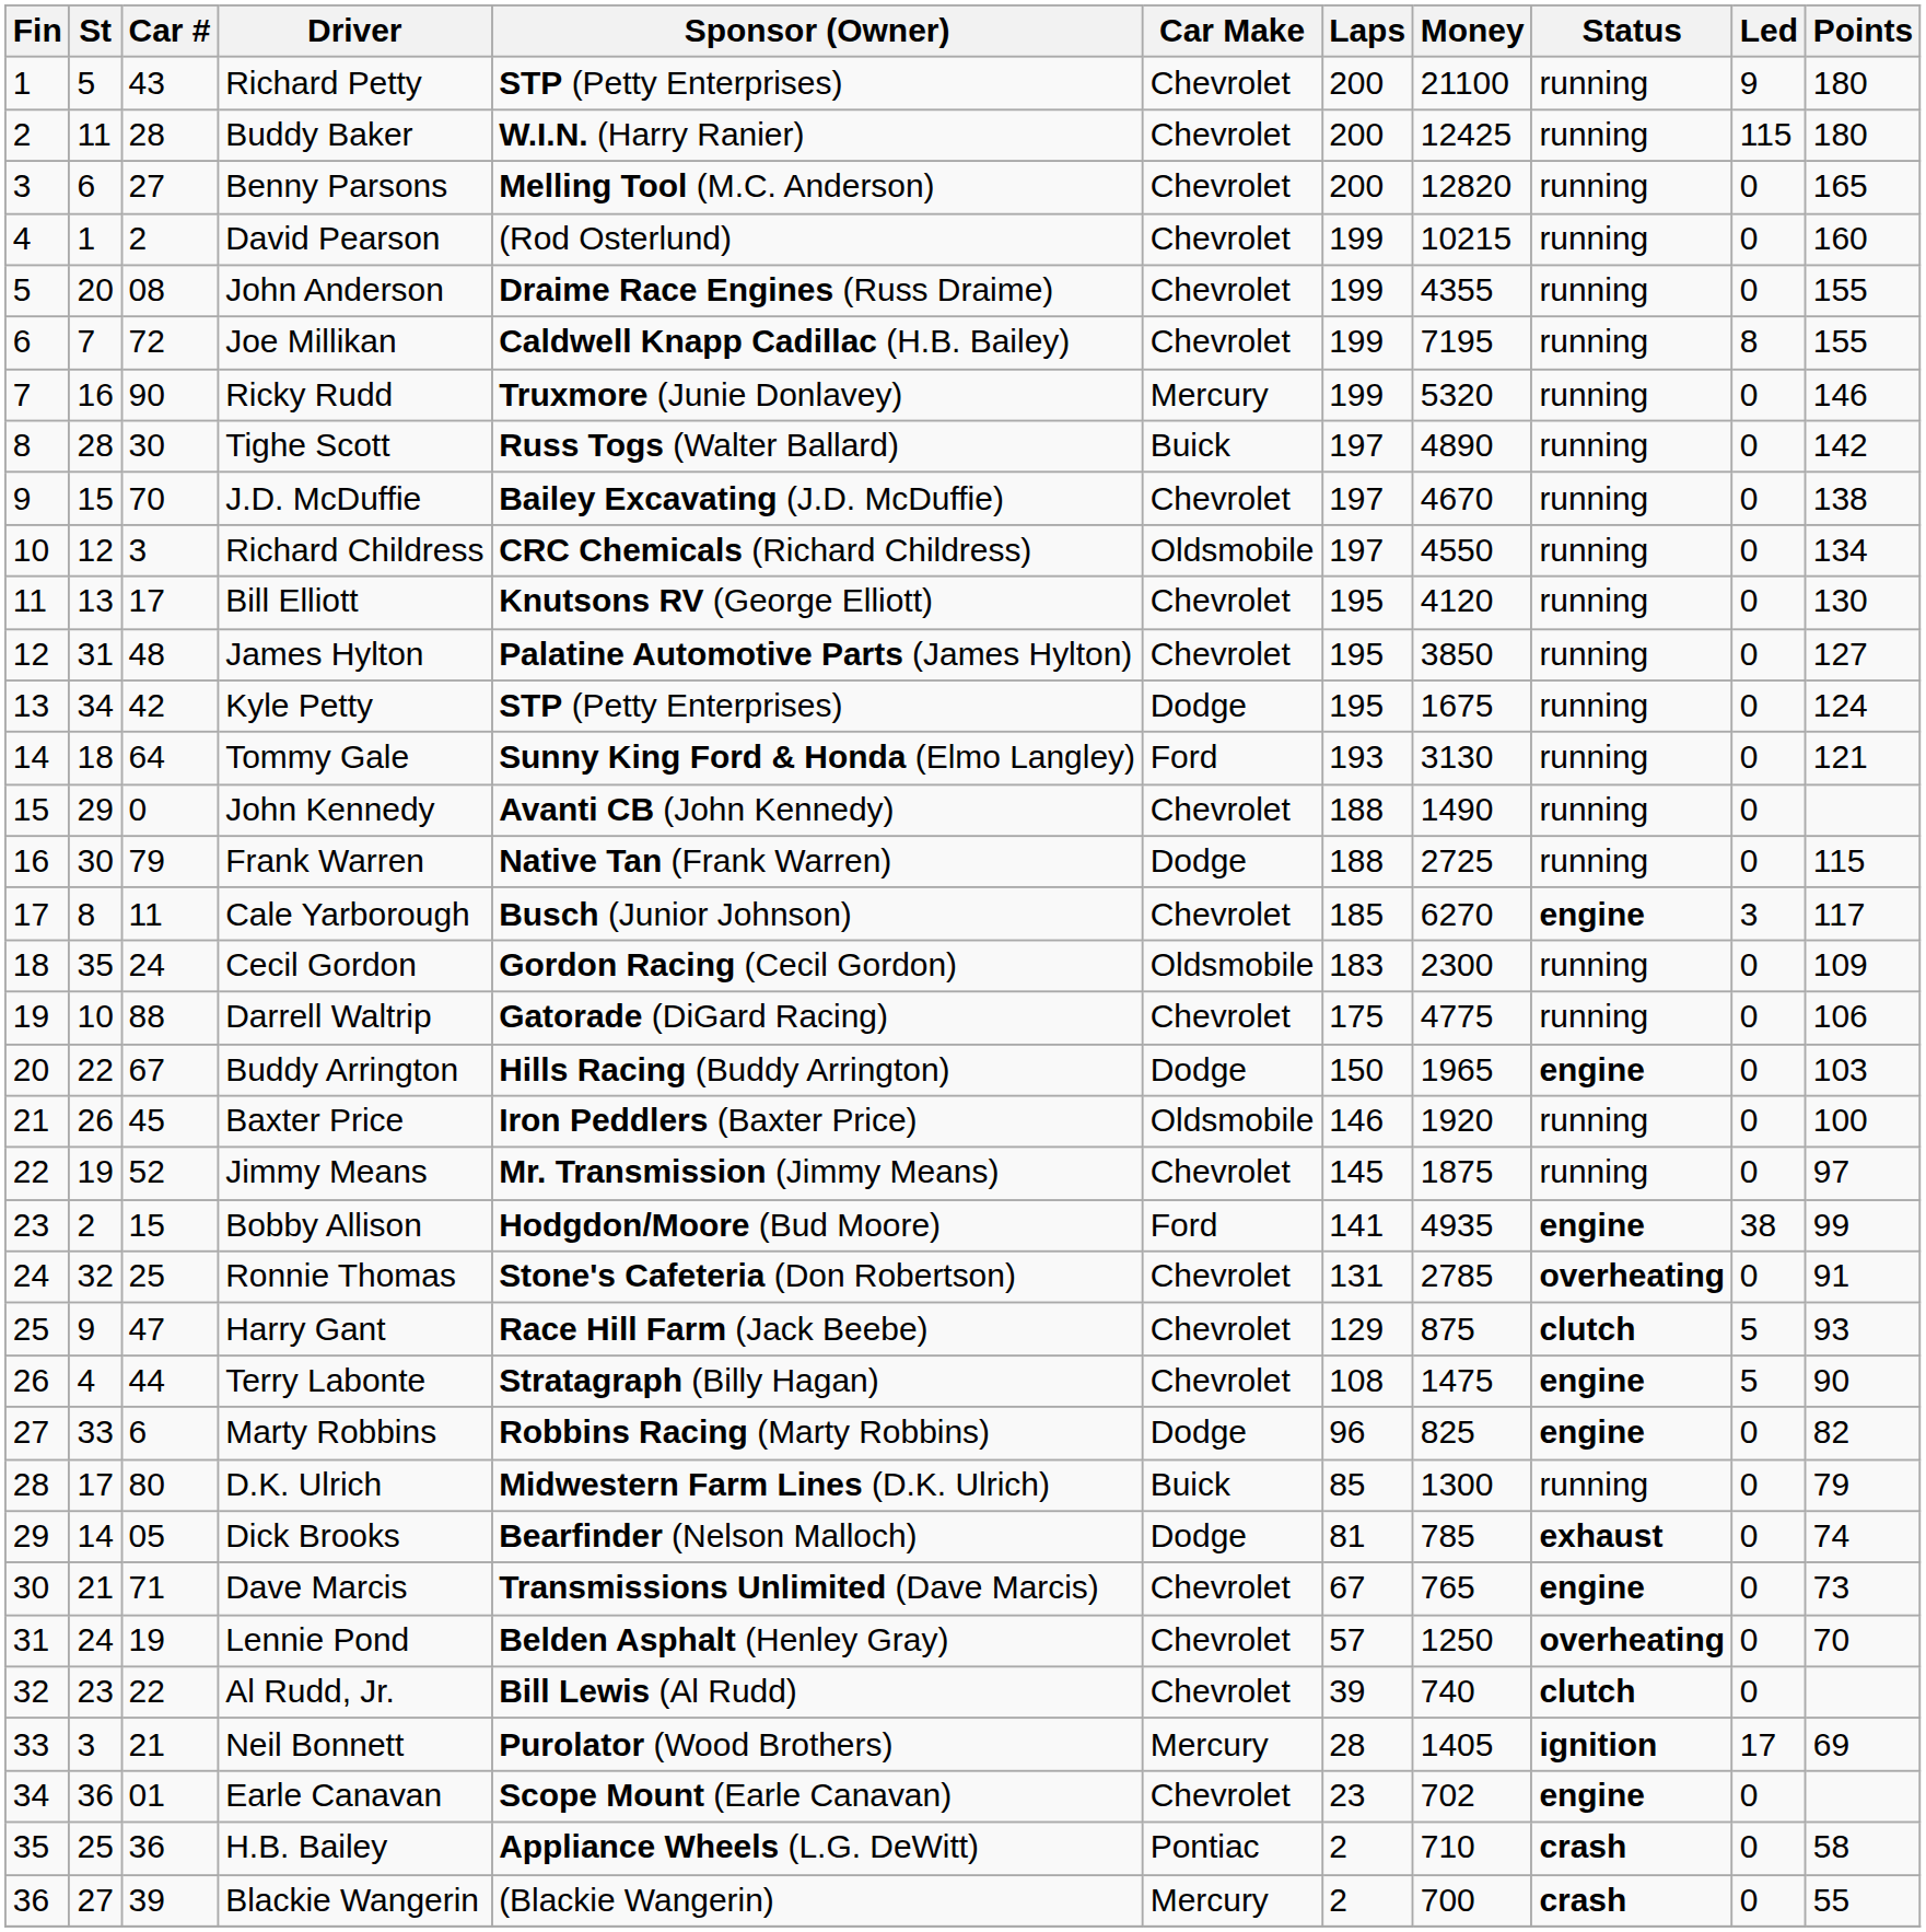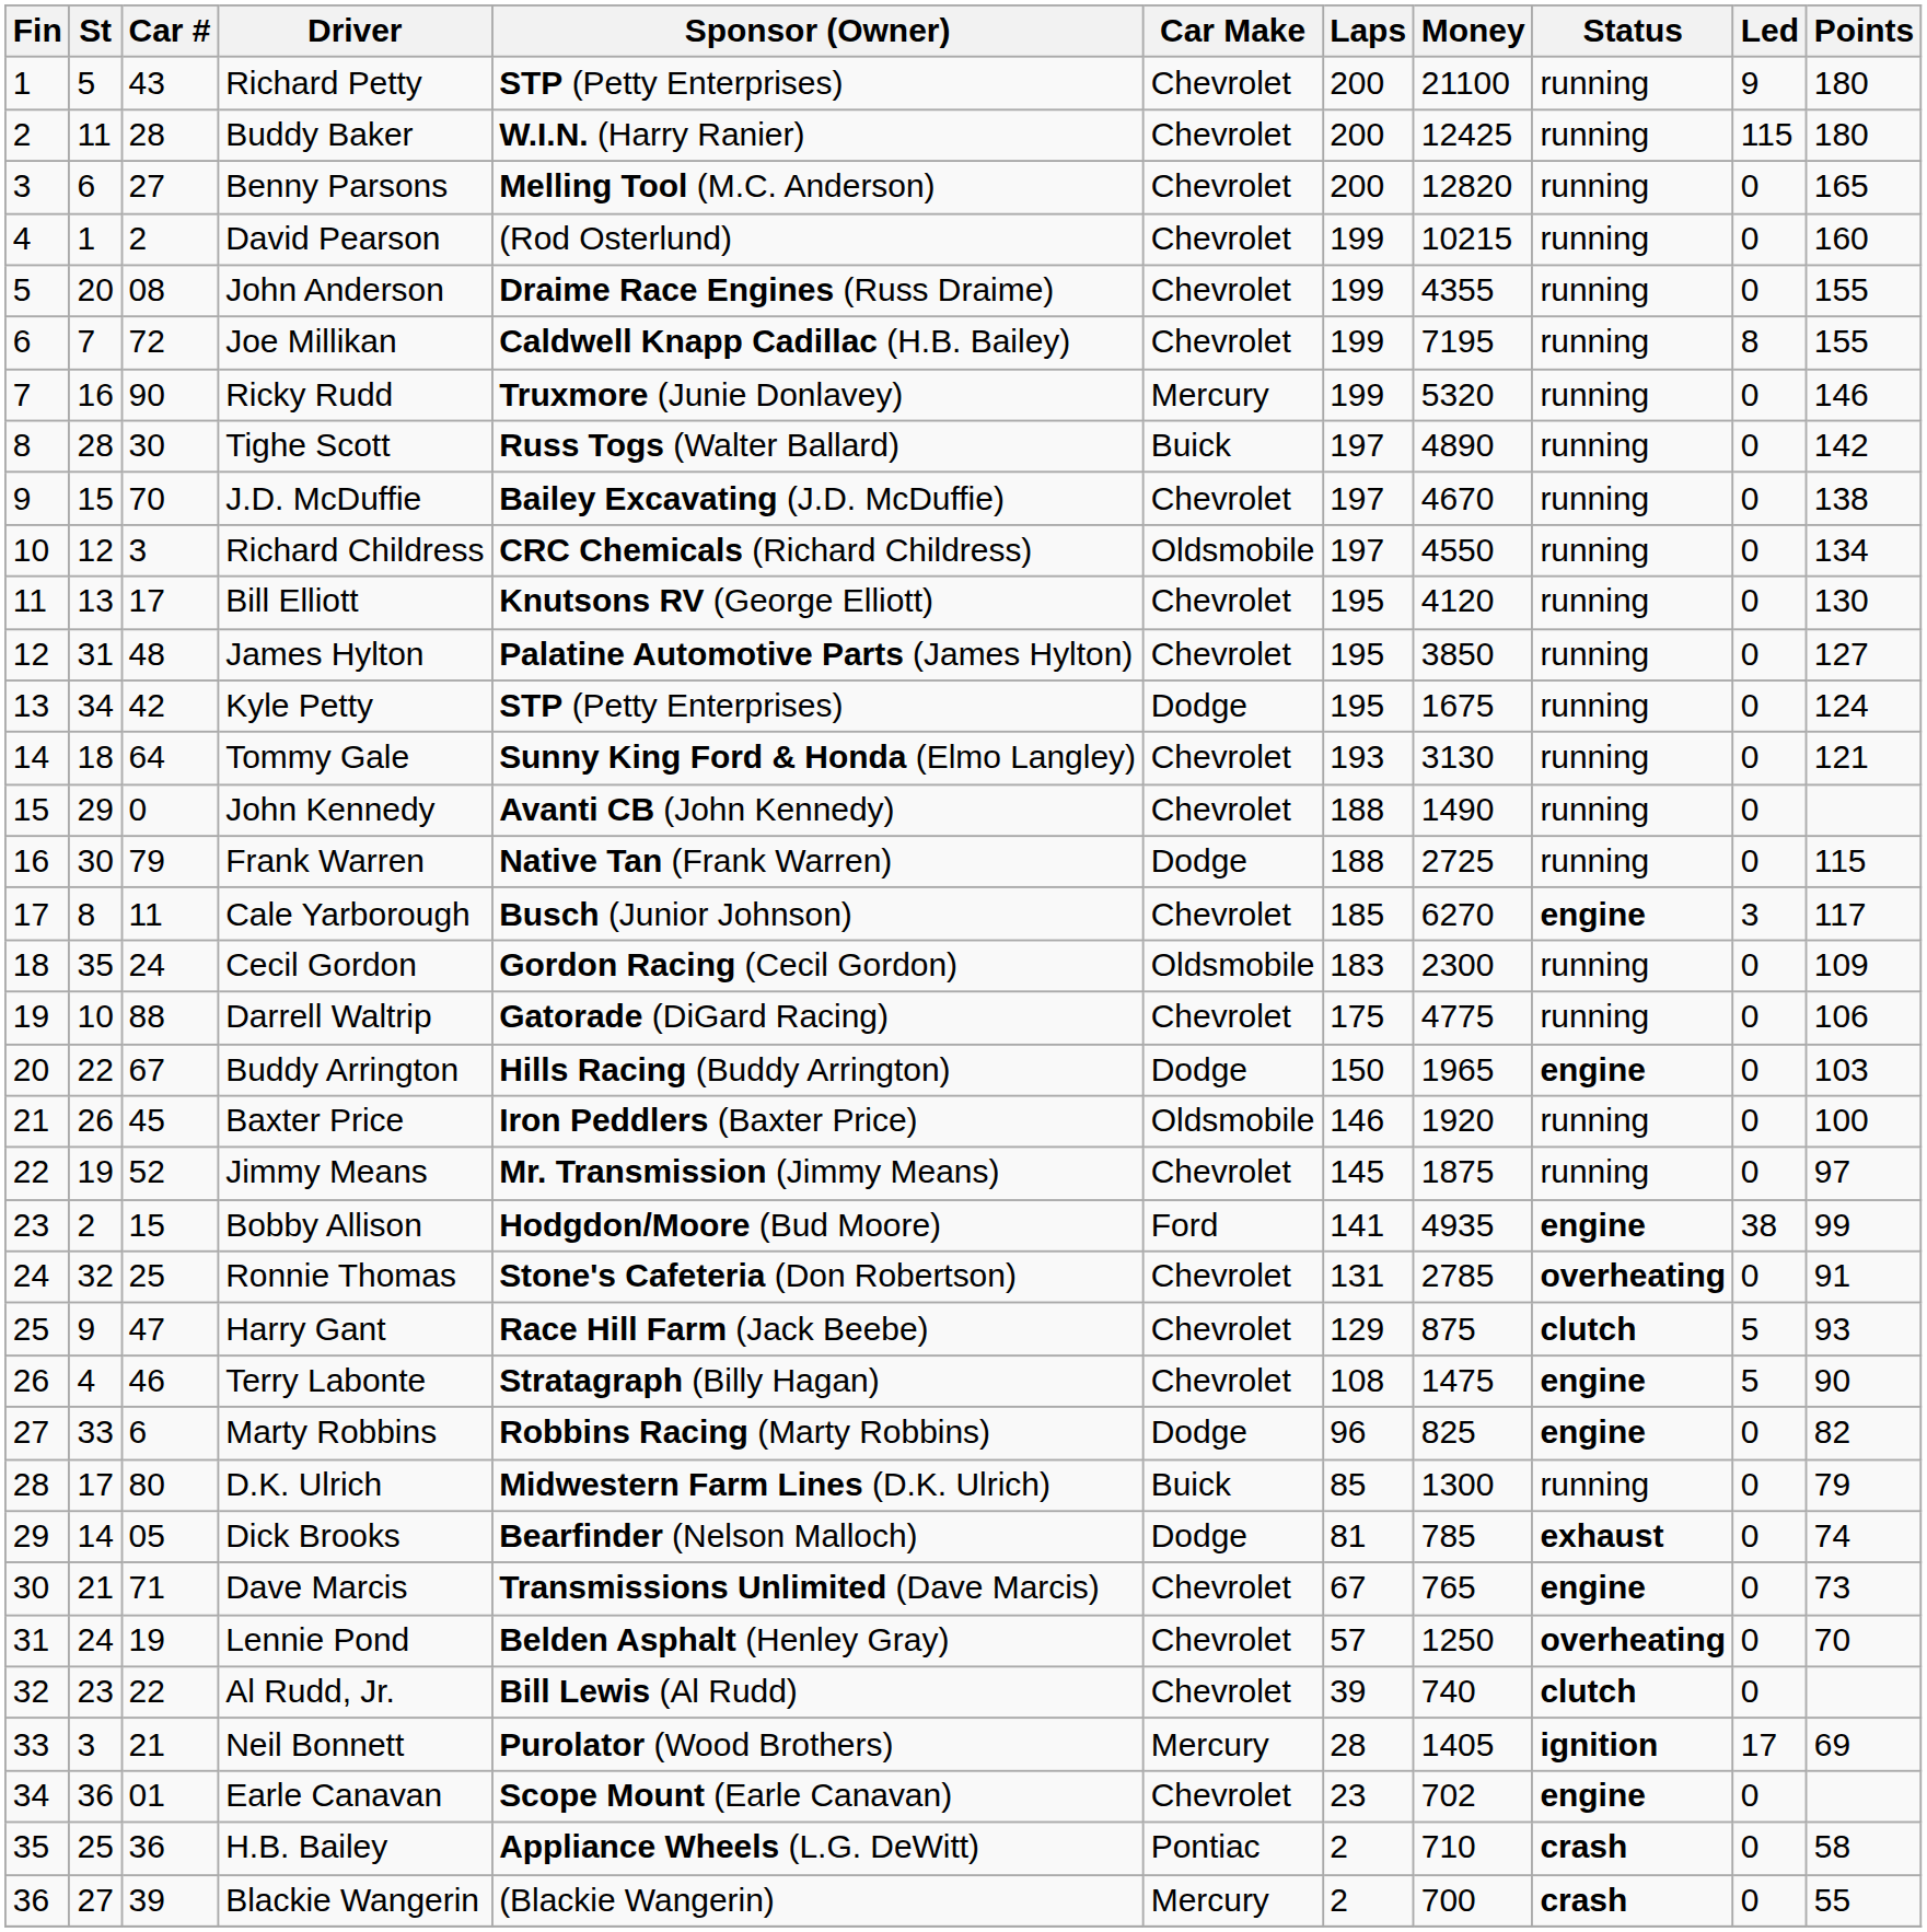Tommy Gale | Car Make: Ford -> Chevrolet
Terry Labonte | Car #: 44 -> 46
